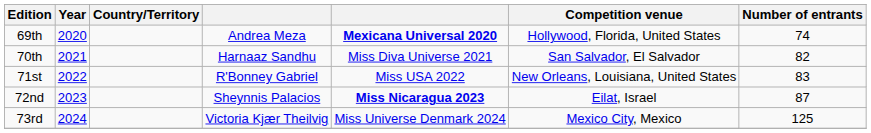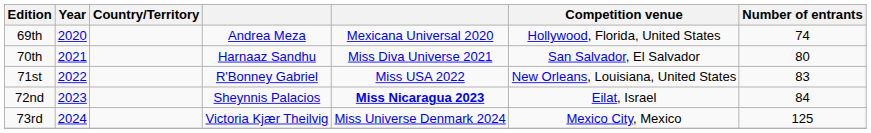69th | column 5: bold -> normal
70th | Number of entrants: 82 -> 80
72nd | Number of entrants: 87 -> 84
